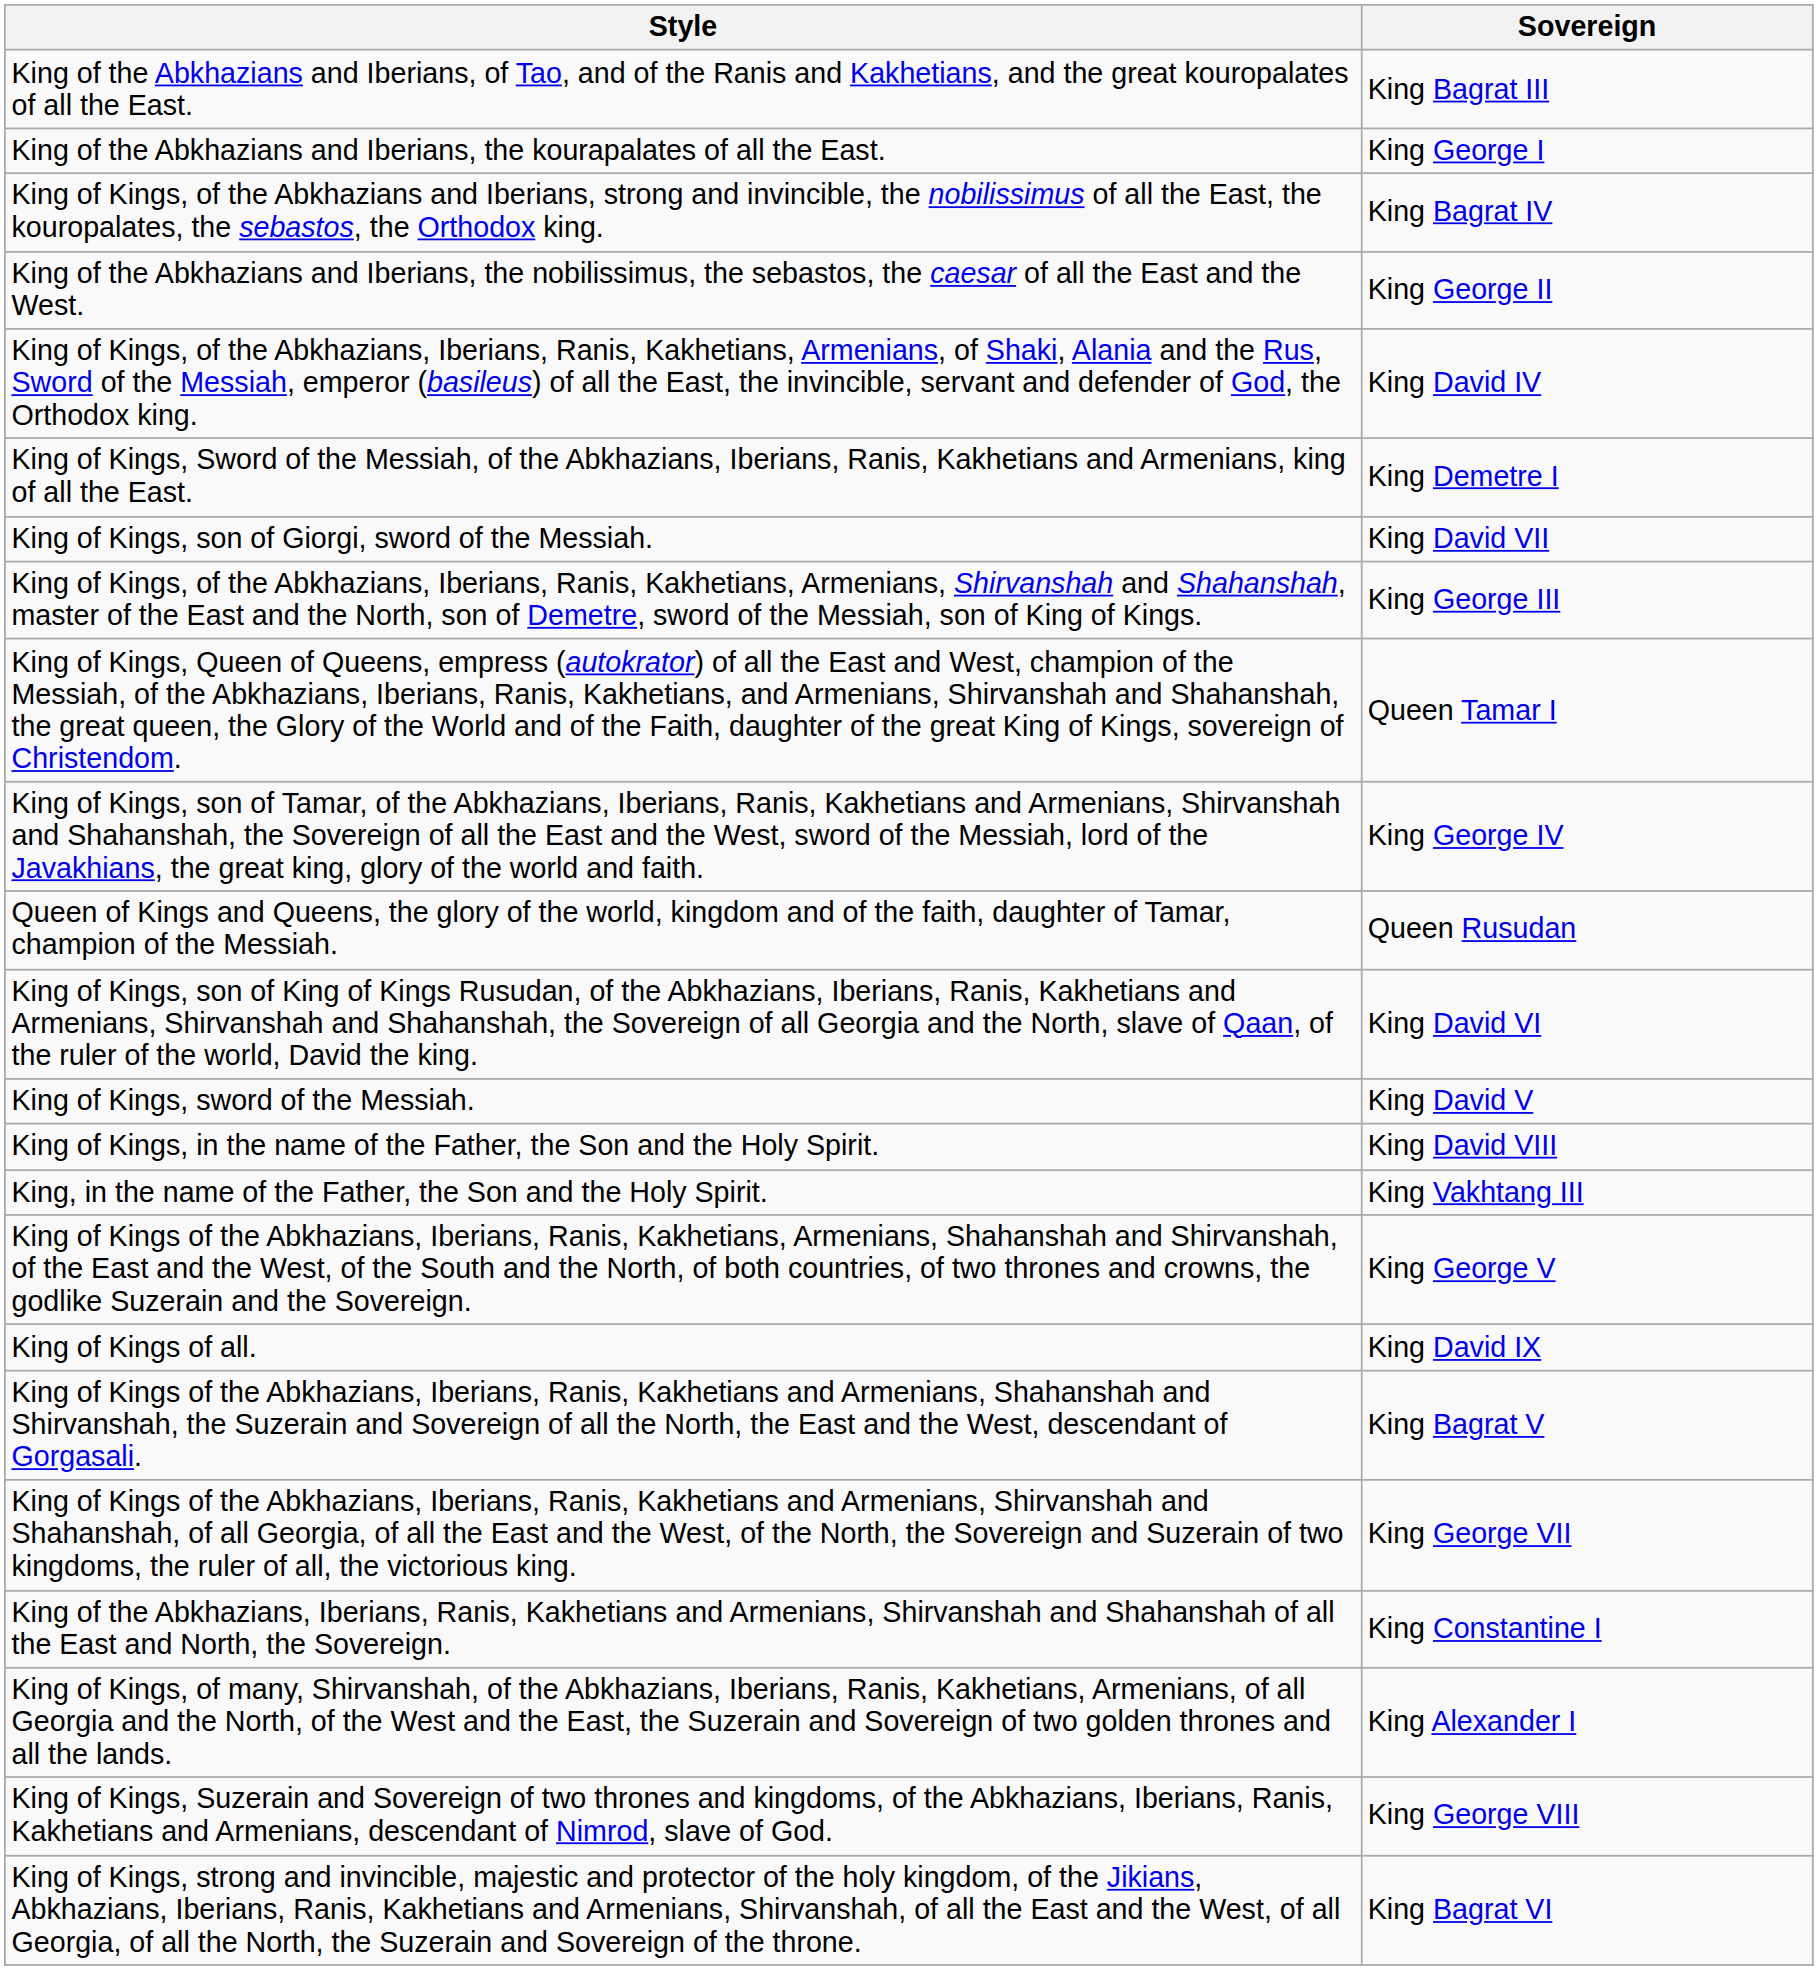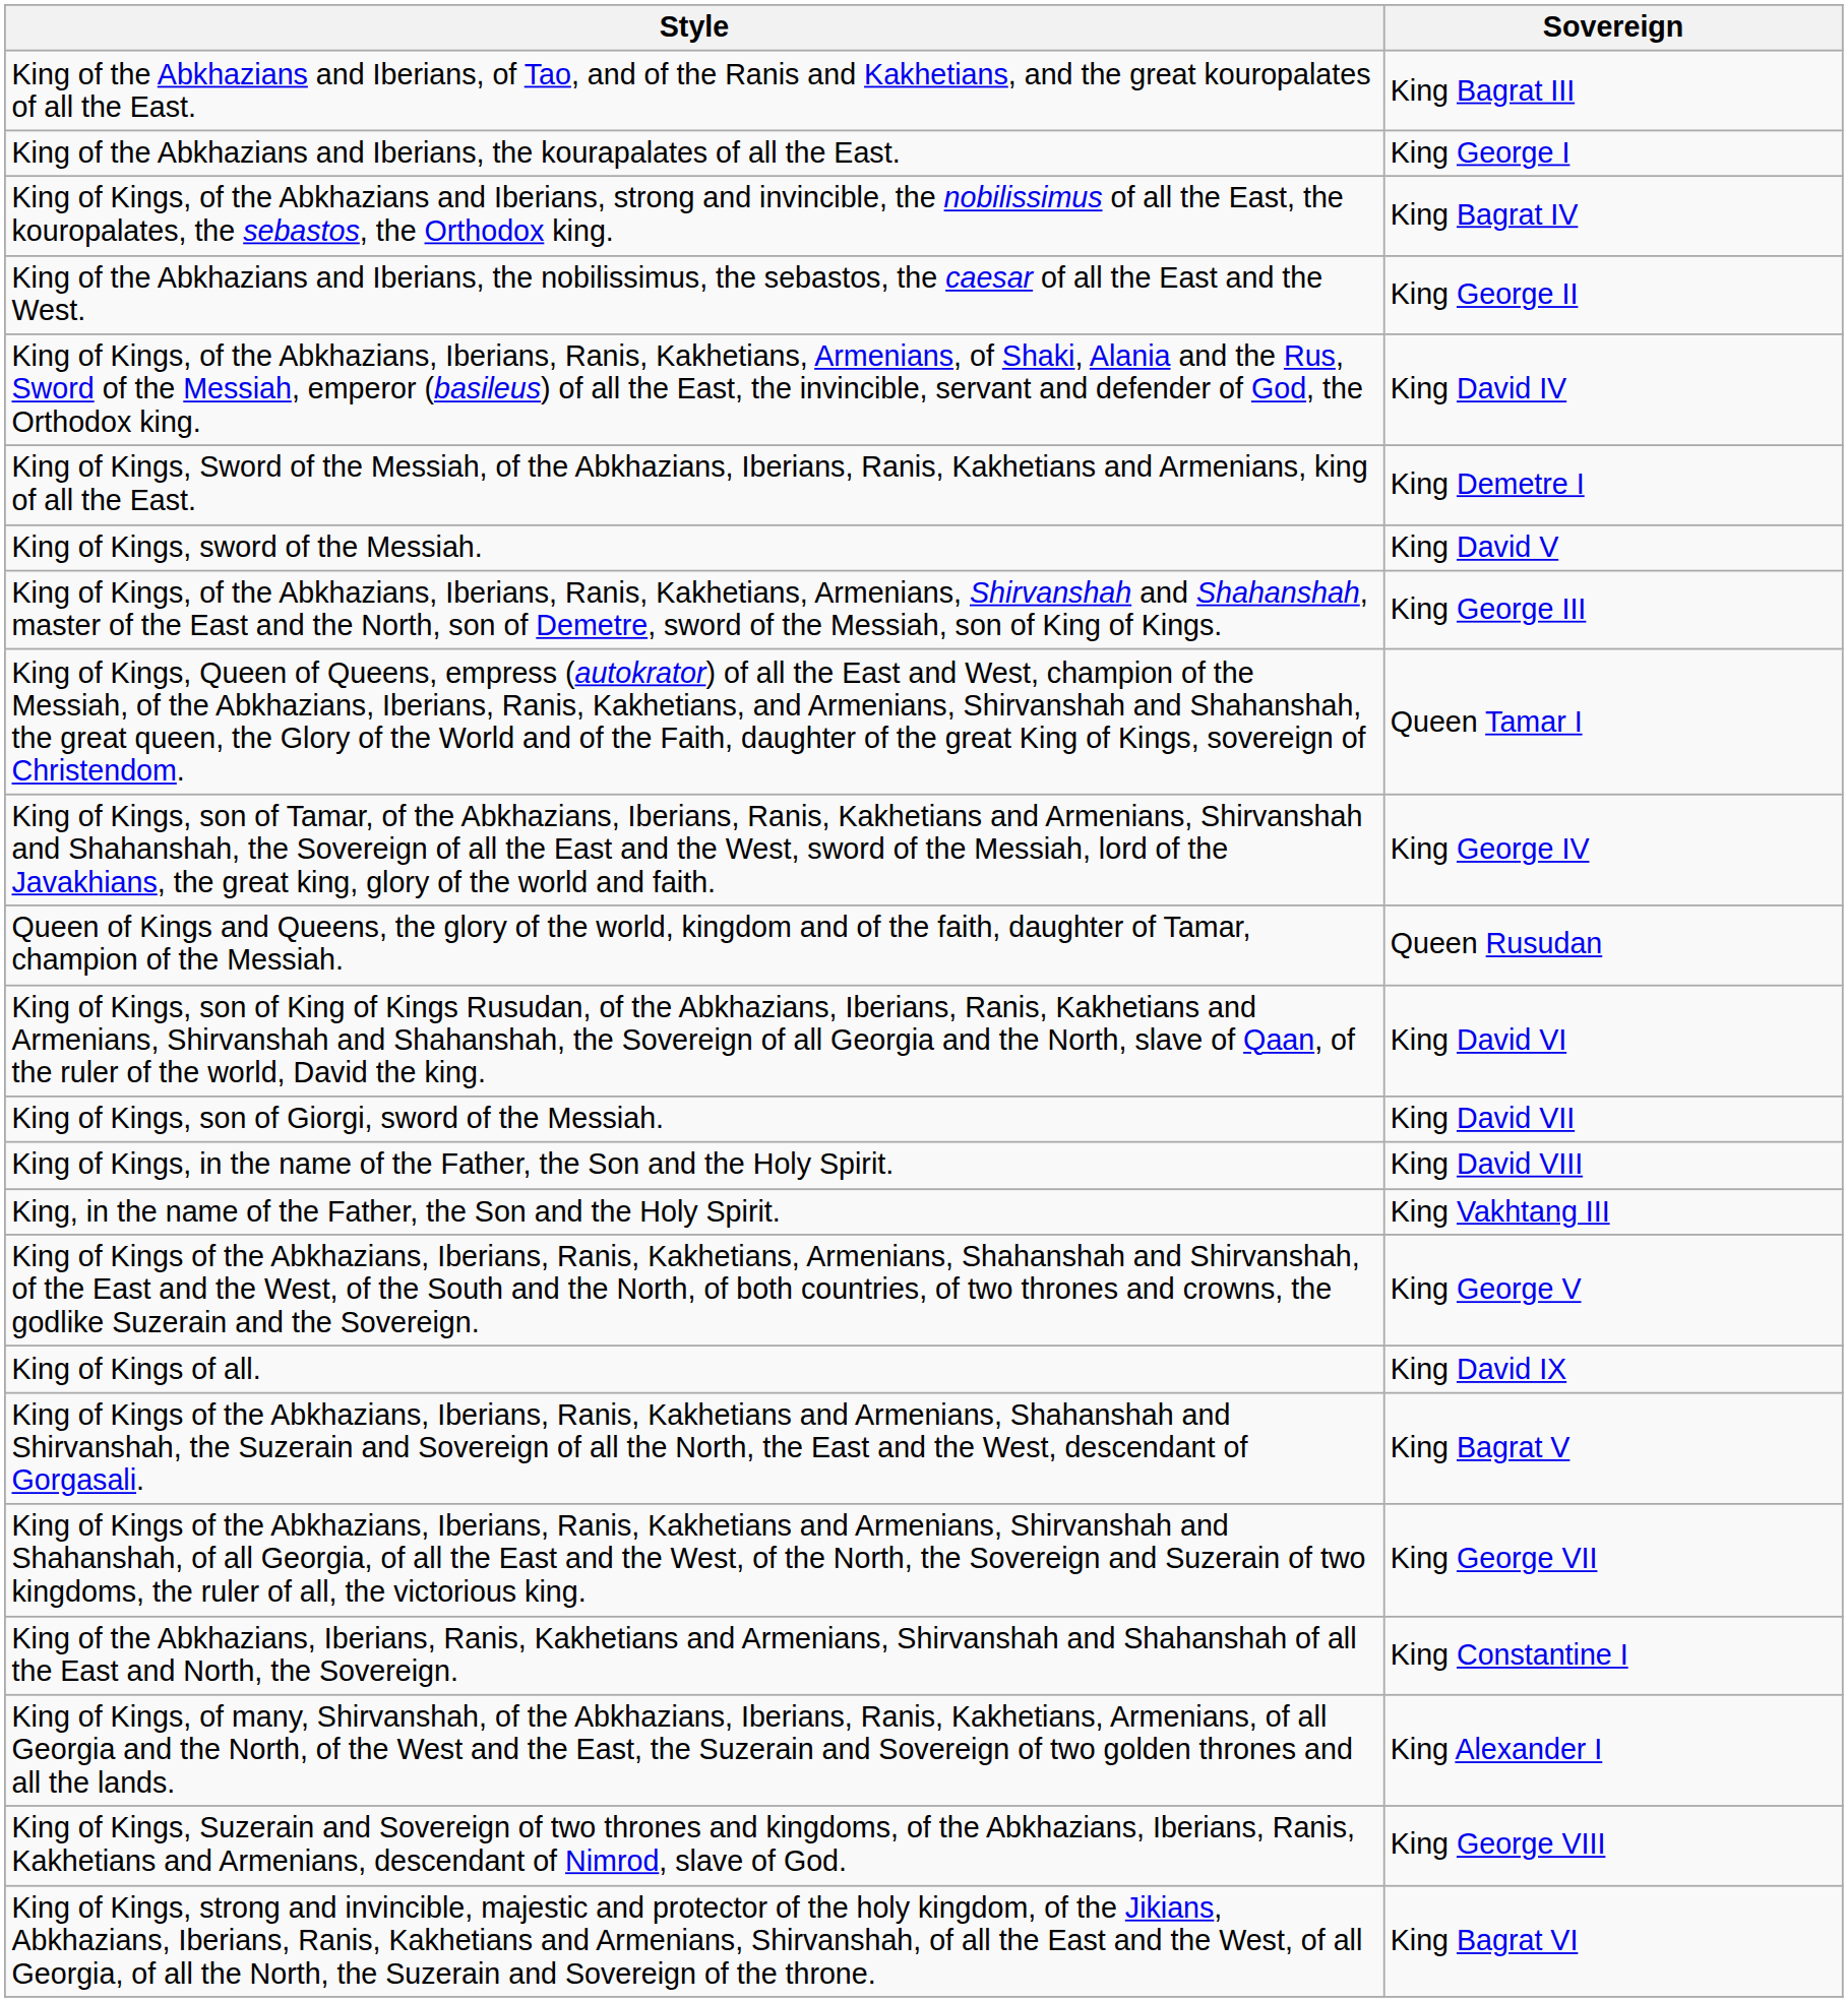rows swapped: King of Kings, sword of the Messiah. <-> King of Kings, son of Giorgi, sword of the Messiah.
